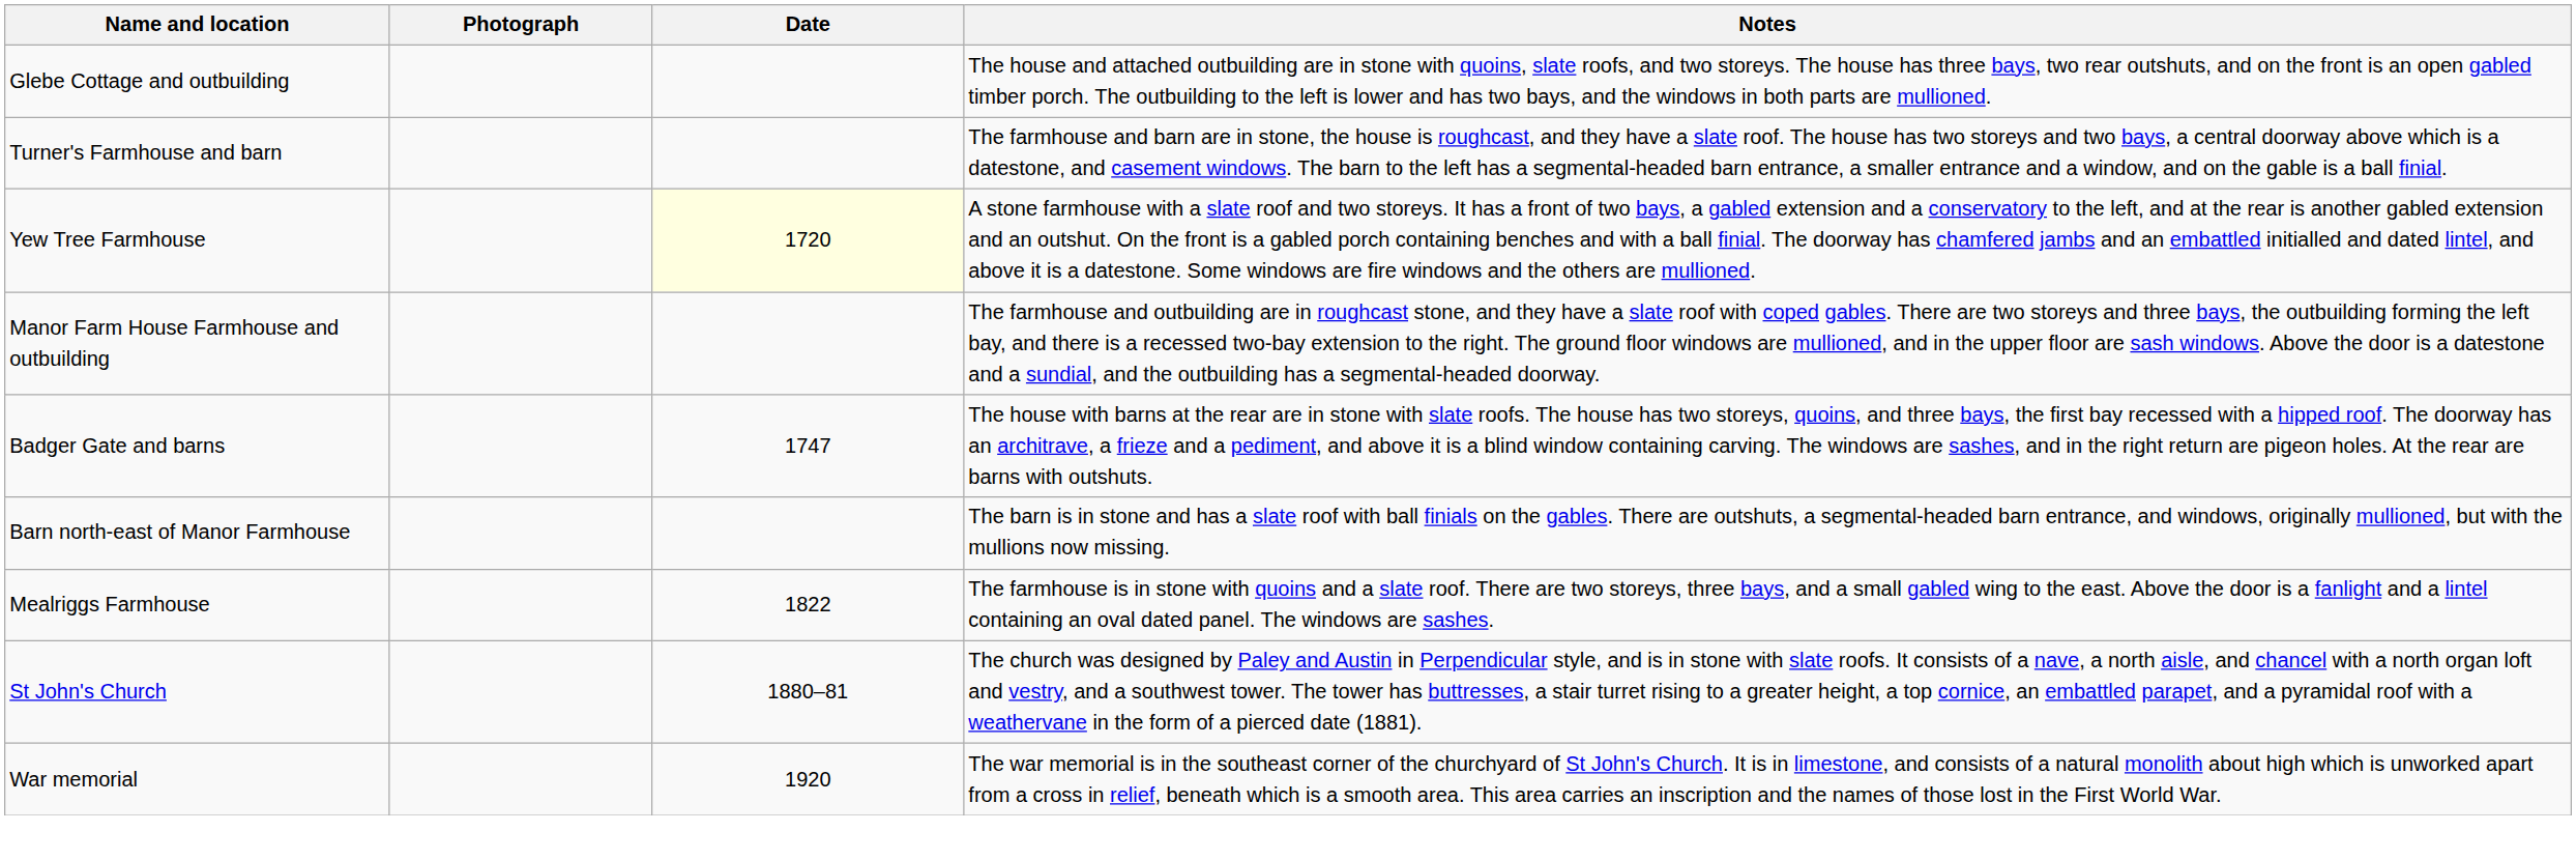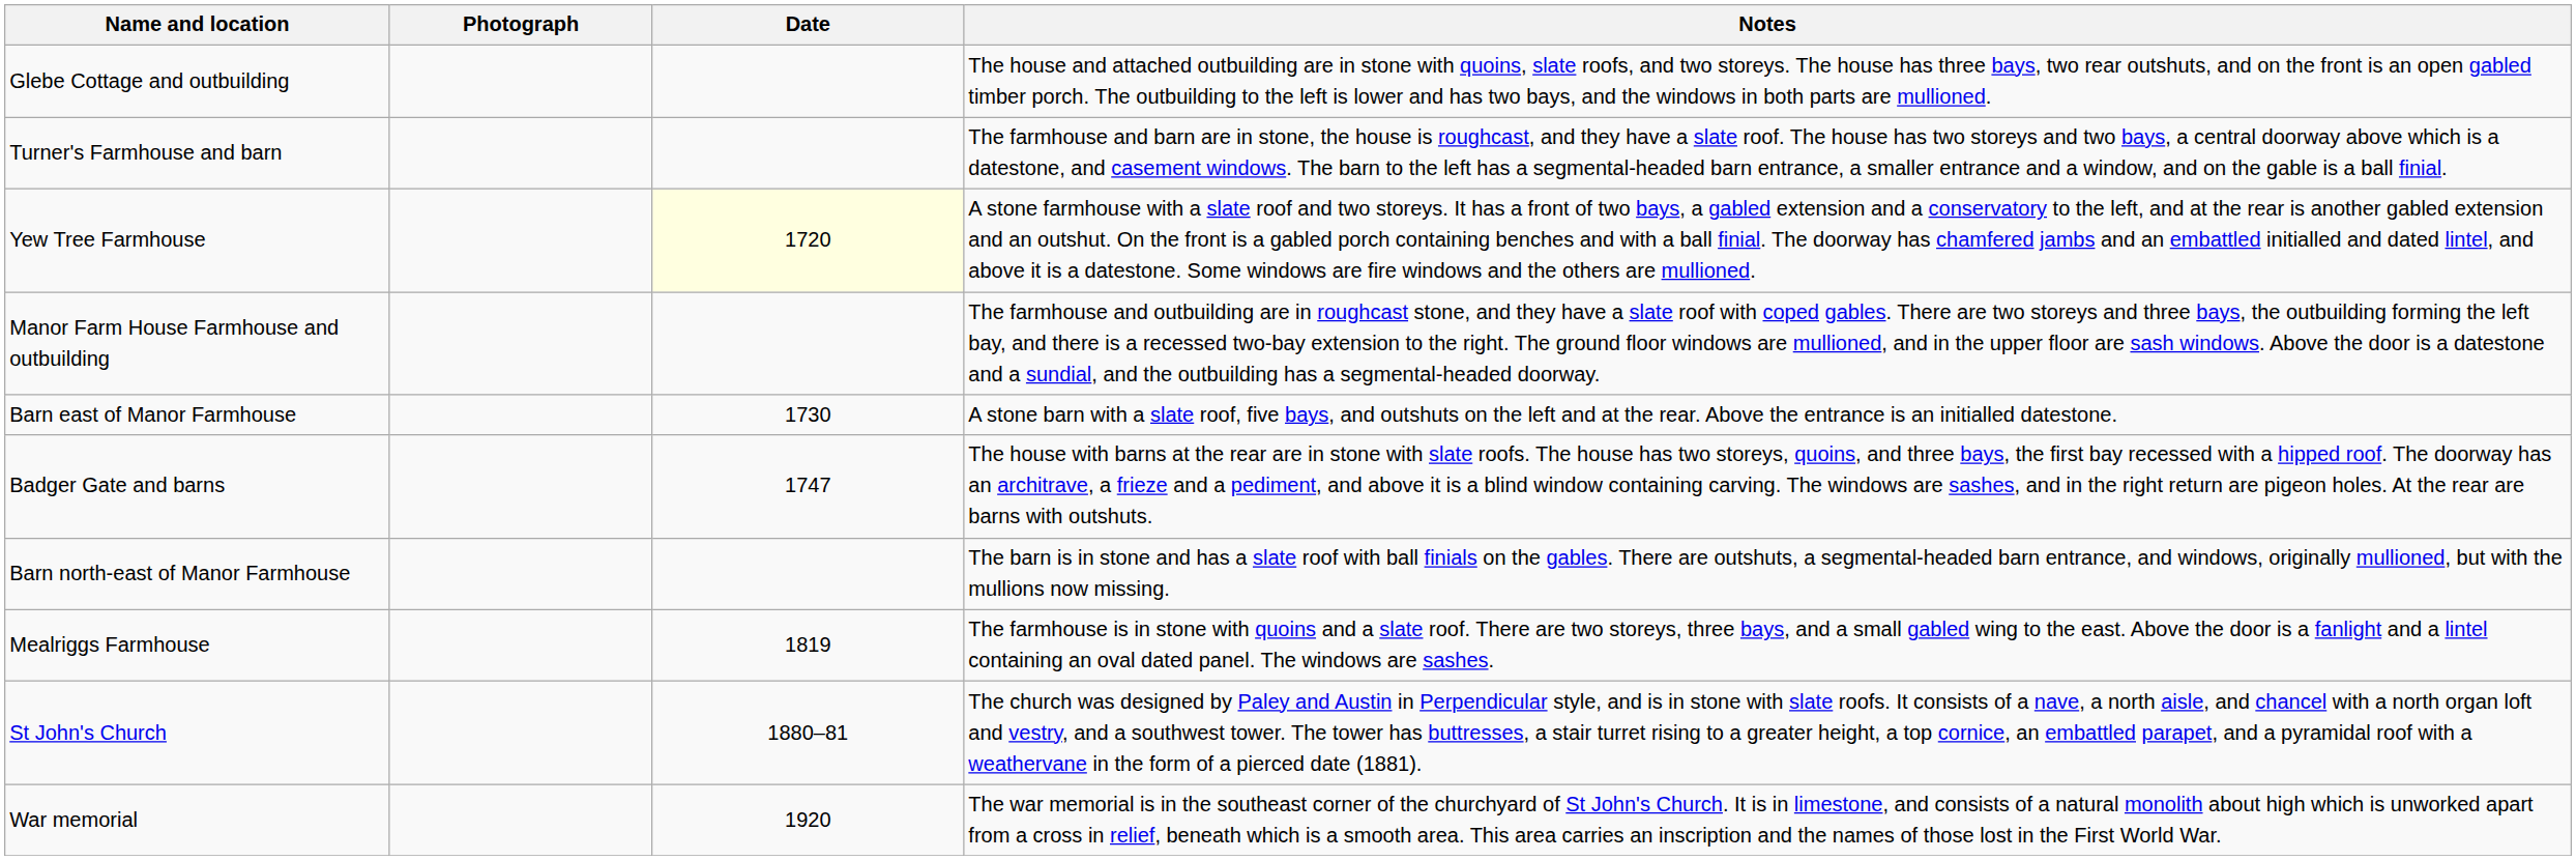+ row: Barn east of Manor Farmhouse | 1730 | A stone barn with a slate roof, five bays, and outshuts on the left and at the rear. Above the entrance is an initialled datestone.
Mealriggs Farmhouse | Date: 1822 -> 1819
